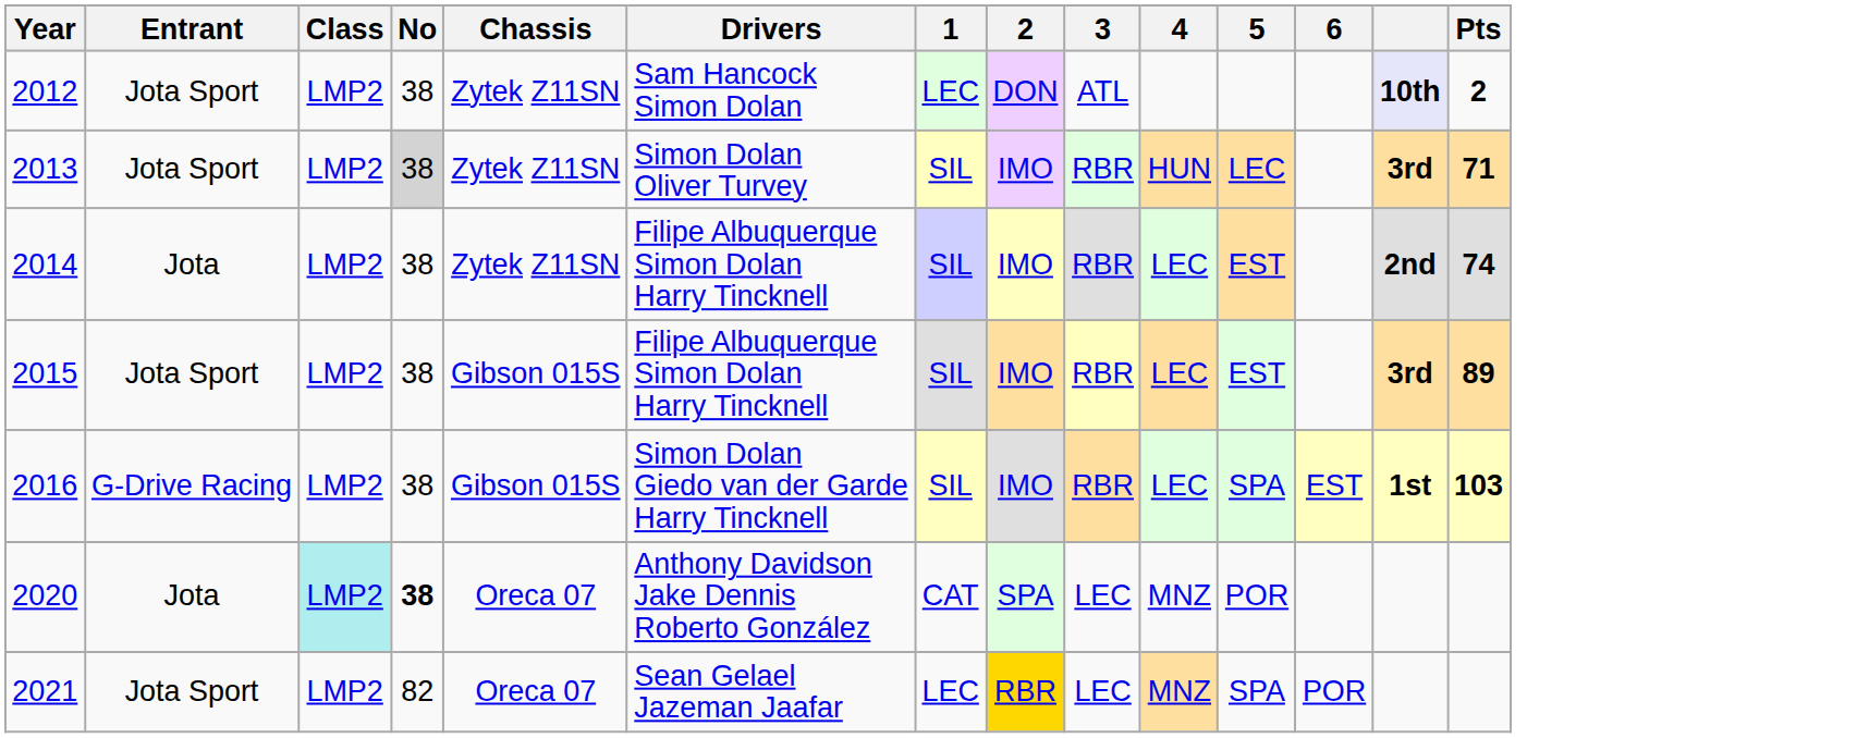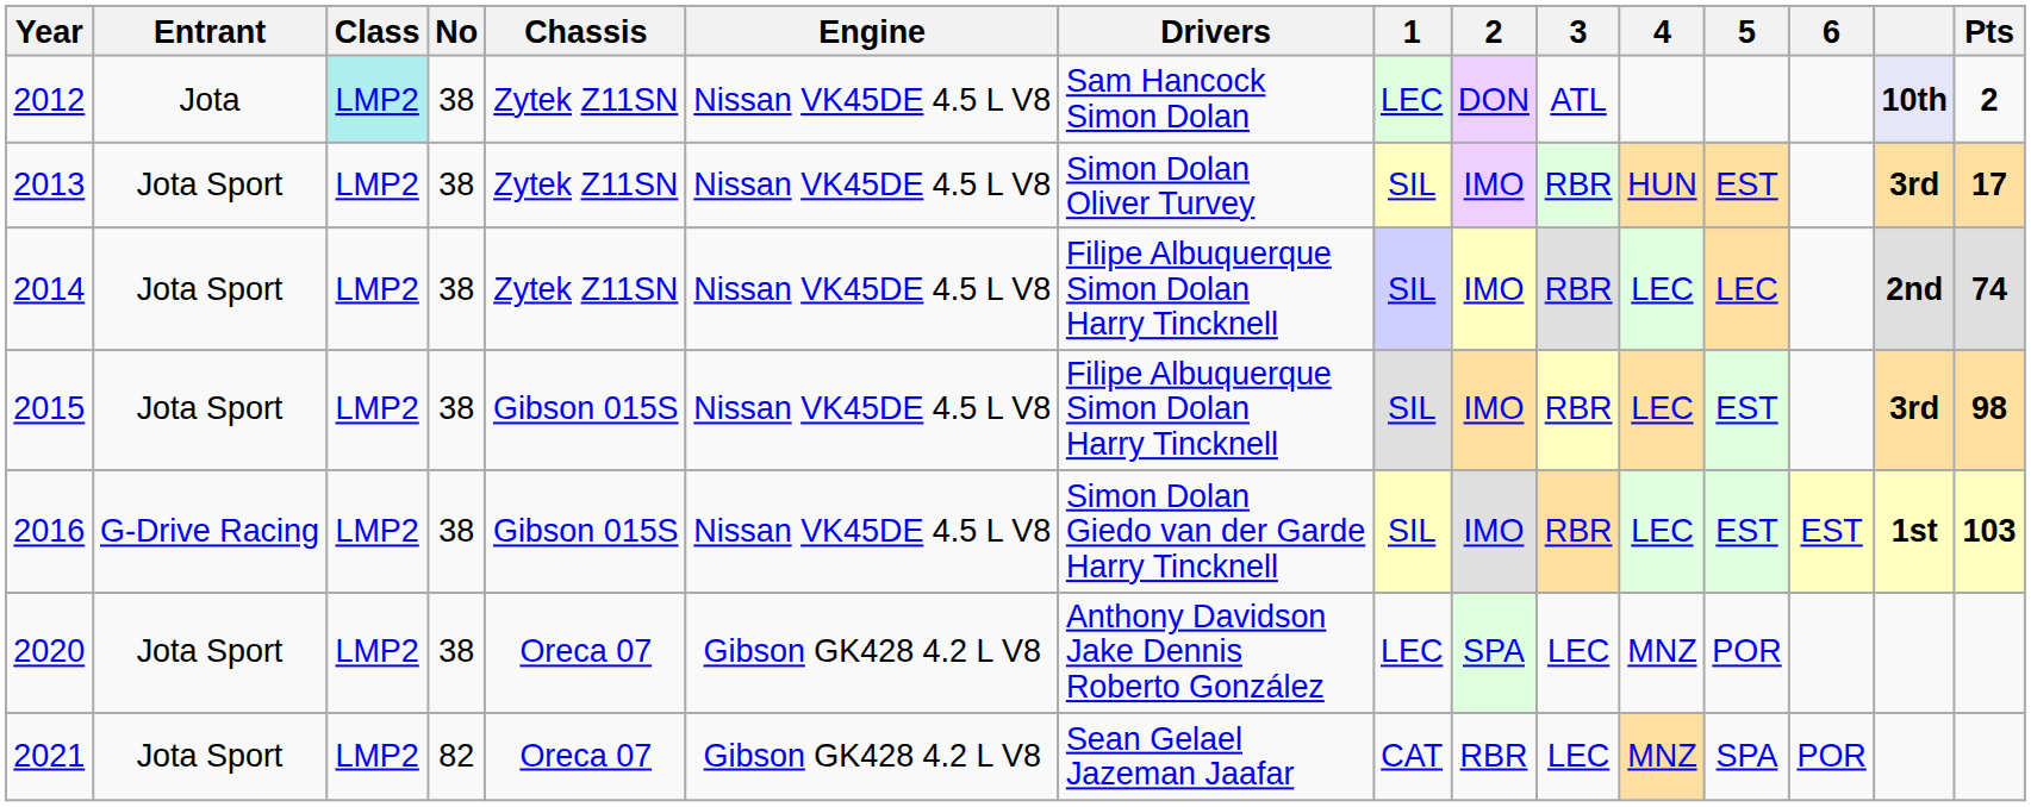+ column: Engine | Nissan VK45DE 4.5 L V8 | Nissan VK45DE 4.5 L V8 | Nissan VK45DE 4.5 L V8 | Nissan VK45DE 4.5 L V8 | Nissan VK45DE 4.5 L V8 | Gibson GK428 4.2 L V8 | Gibson GK428 4.2 L V8
2012 | Entrant: Jota Sport -> Jota
2012 | Class: no background -> paleturquoise background
2013 | No: lightgrey background -> no background
2013 | 5: LEC -> EST
2013 | Pts: 71 -> 17
2014 | Entrant: Jota -> Jota Sport
2014 | 5: EST -> LEC
2015 | Pts: 89 -> 98
2016 | 5: SPA -> EST
2020 | Entrant: Jota -> Jota Sport
2020 | Class: paleturquoise background -> no background
2020 | No: bold -> normal
2020 | 1: CAT -> LEC
2021 | 1: LEC -> CAT
2021 | 2: gold background -> no background
